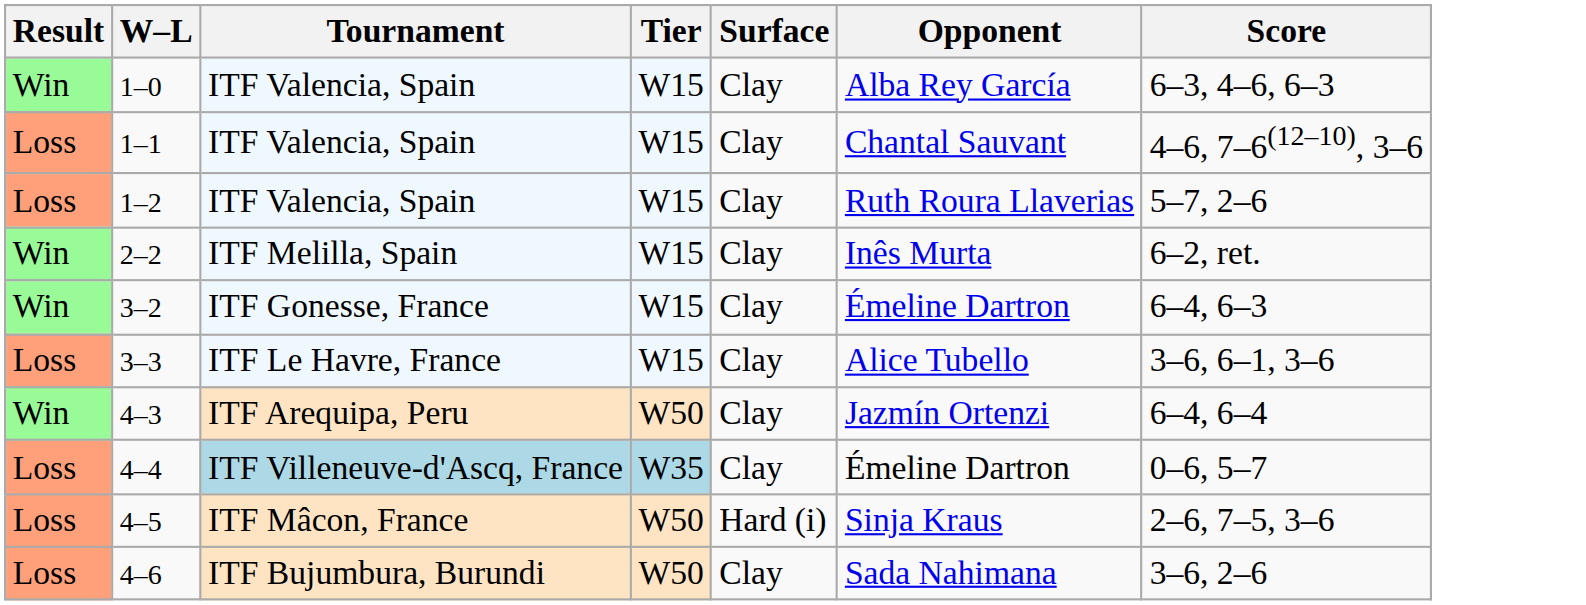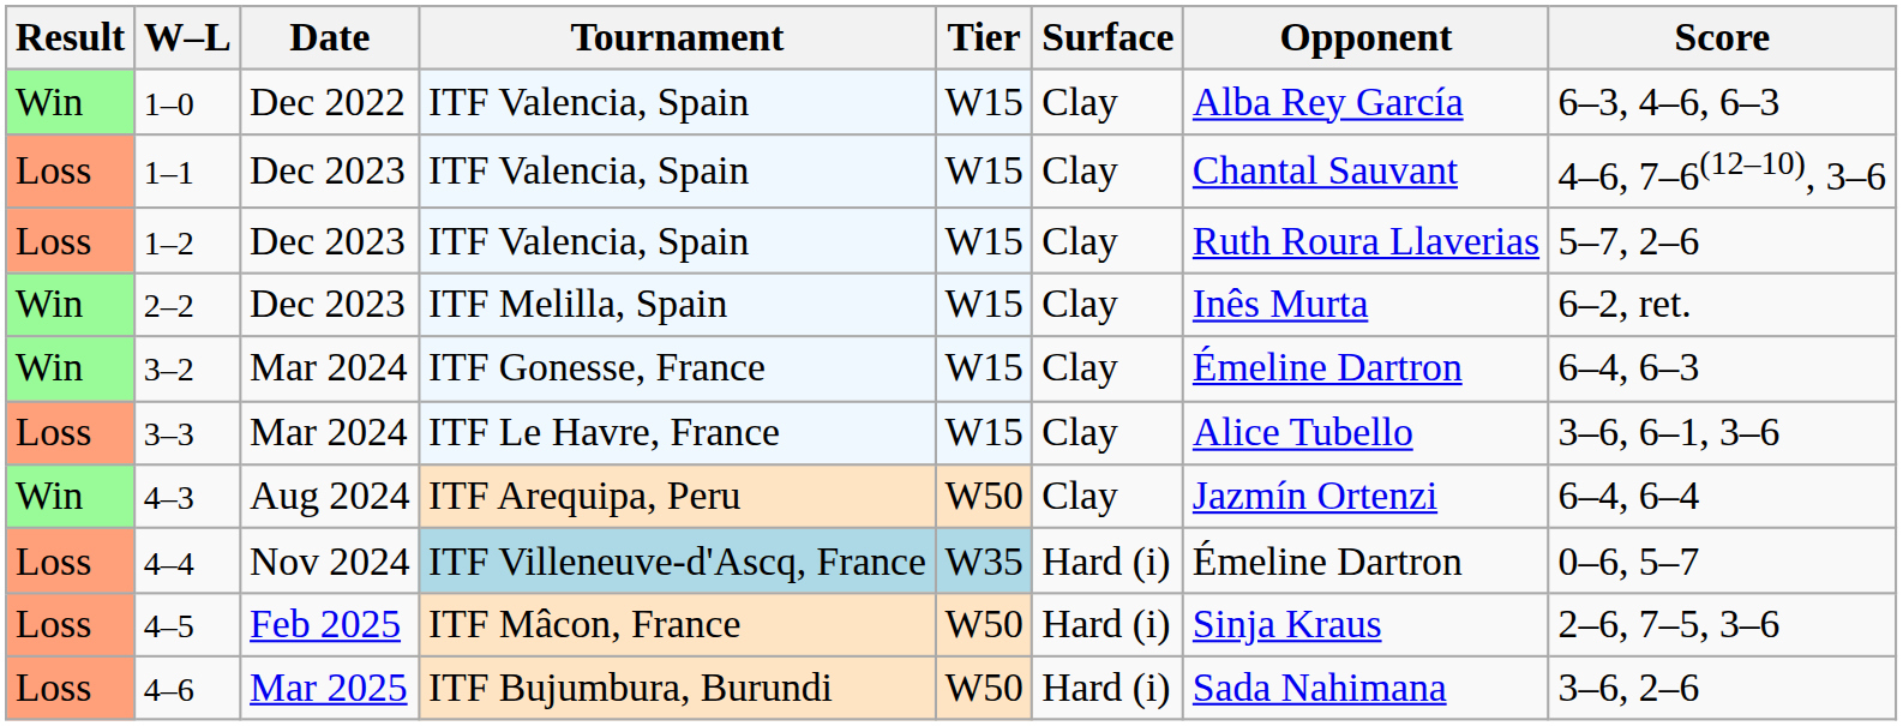+ column: Date | Dec 2022 | Dec 2023 | Dec 2023 | Dec 2023 | Mar 2024 | Mar 2024 | Aug 2024 | Nov 2024 | Feb 2025 | Mar 2025
4–4 | Surface: Clay -> Hard (i)
4–6 | Surface: Clay -> Hard (i)
